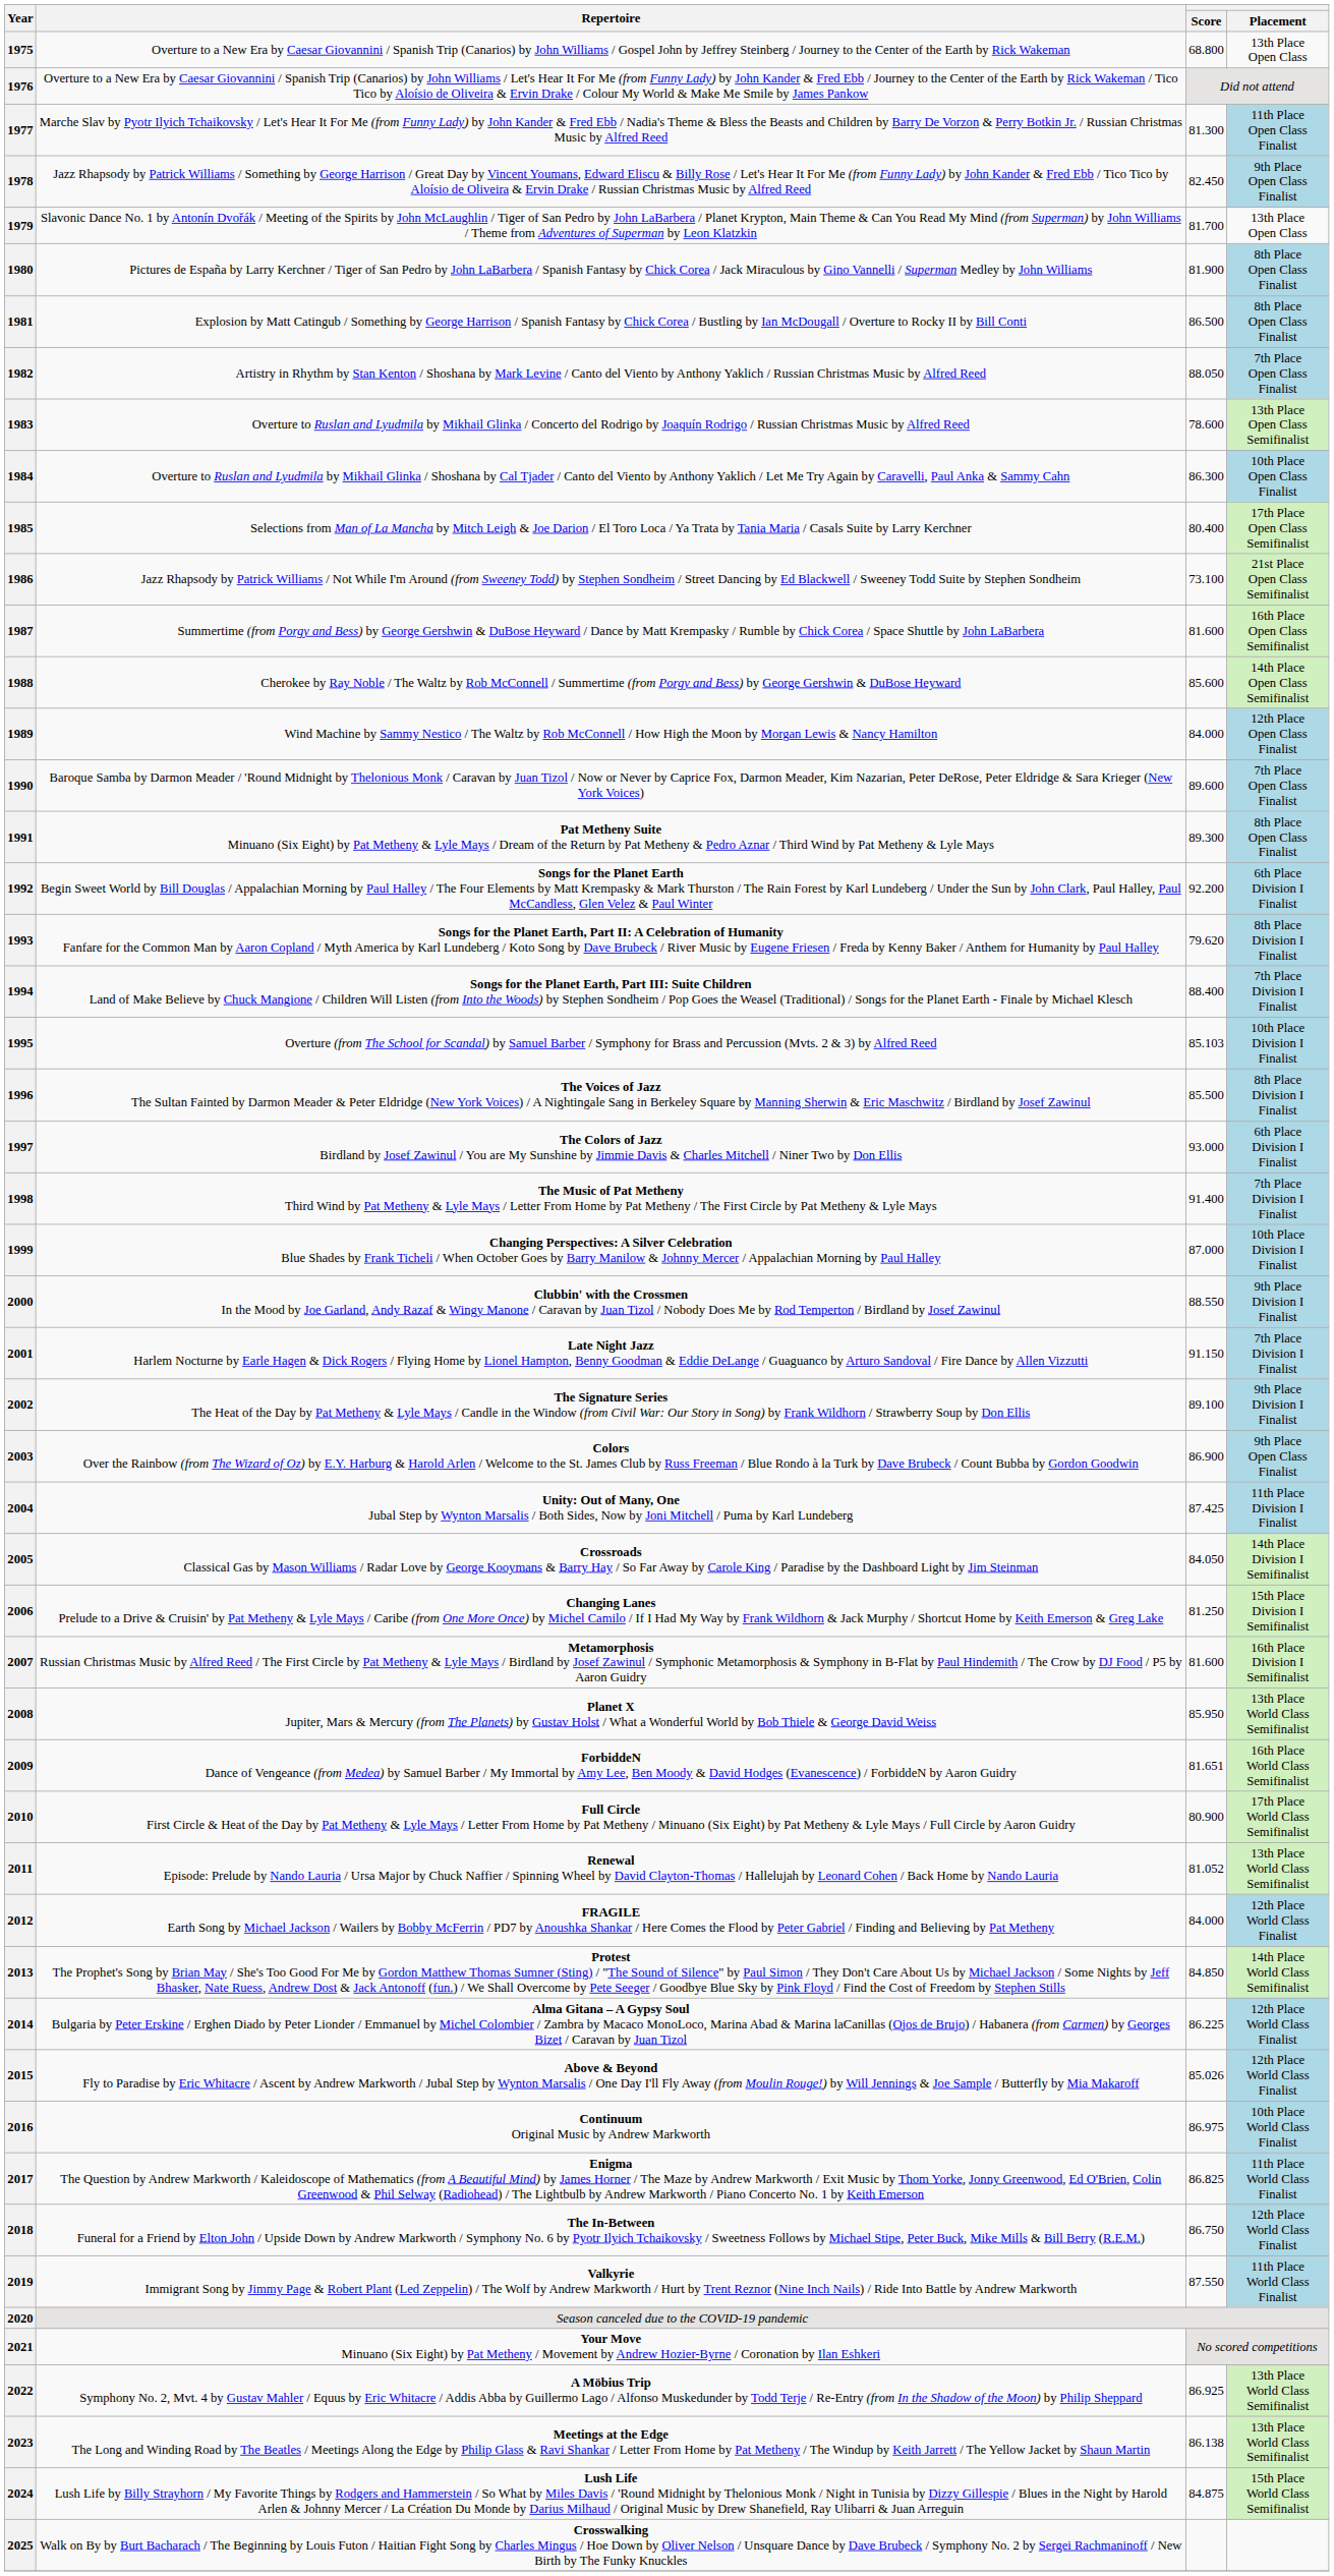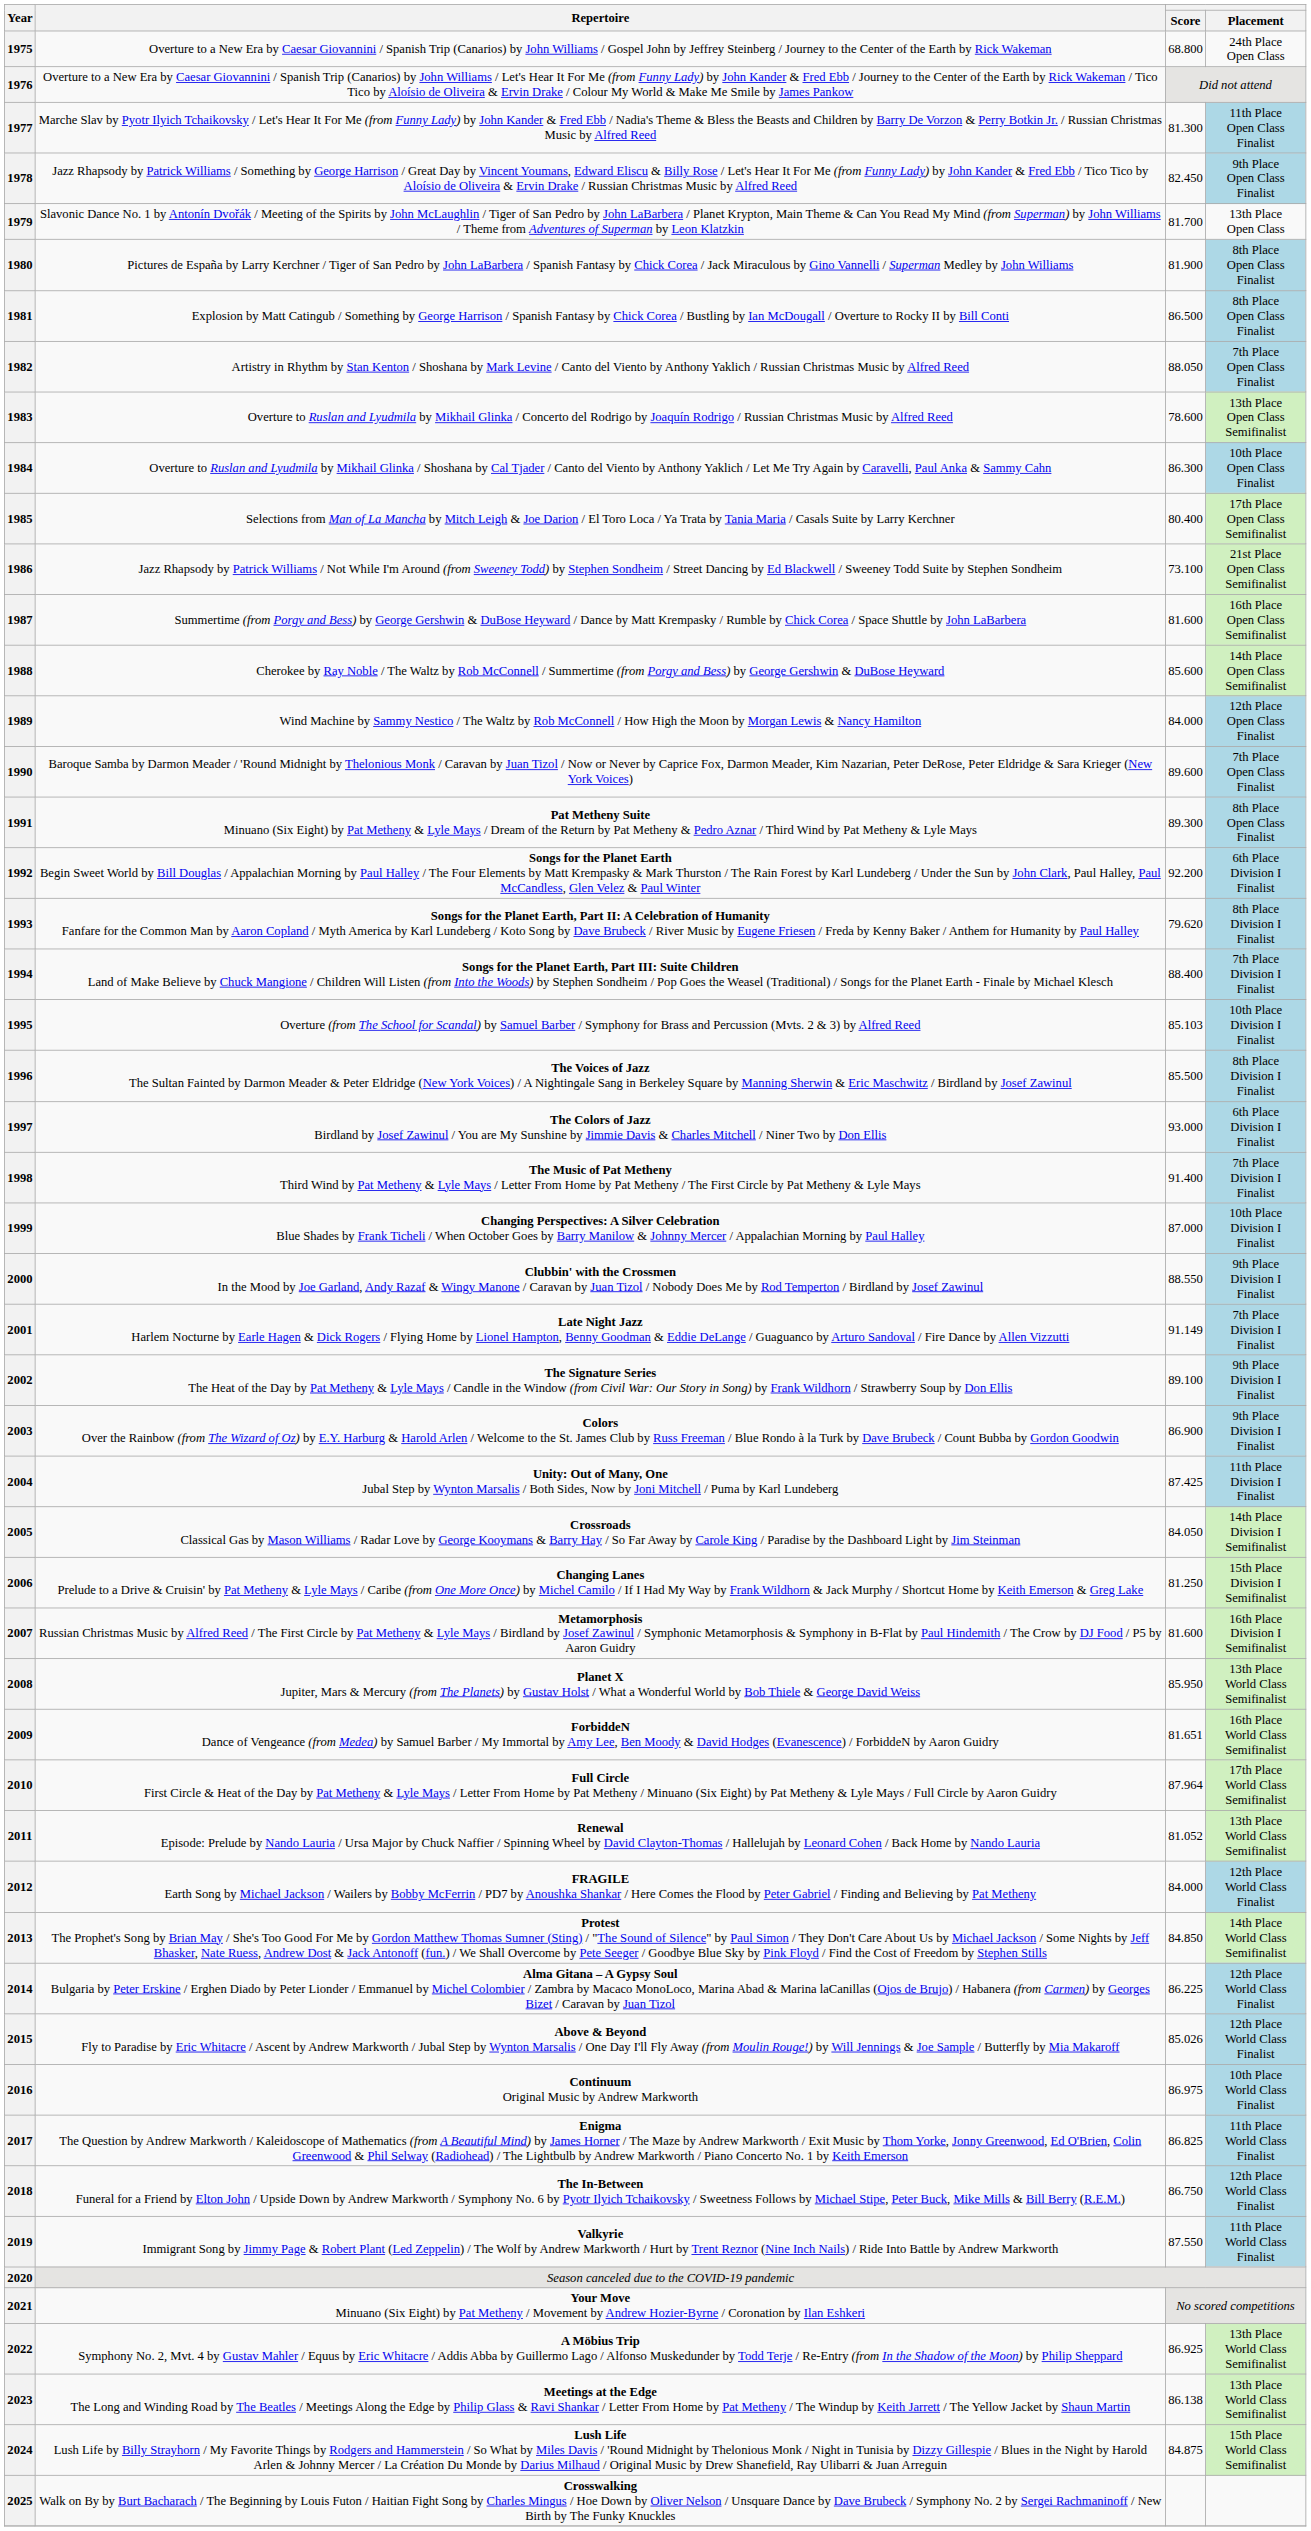1975 | Placement: 13th Place Open Class -> 24th Place Open Class
2001 | Score: 91.150 -> 91.149
2003 | Placement: 9th Place Open Class Finalist -> 9th Place Division I Finalist
2010 | Score: 80.900 -> 87.964
